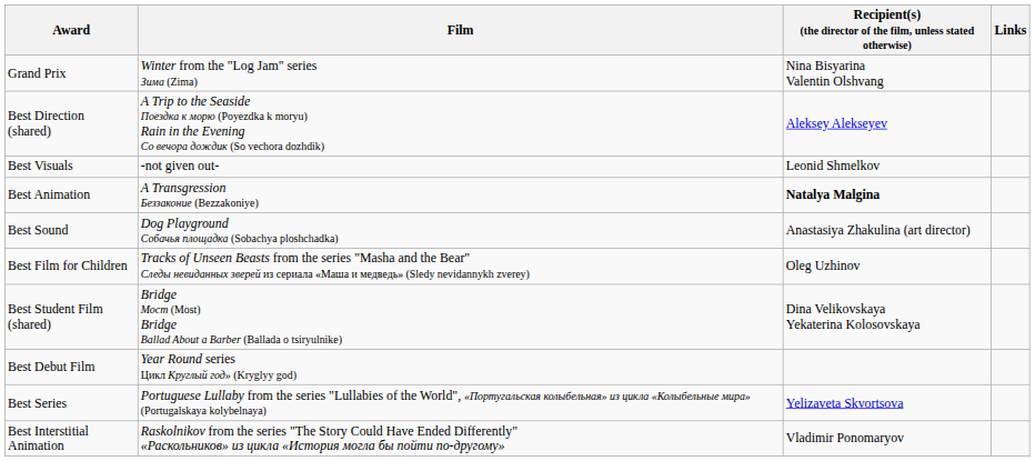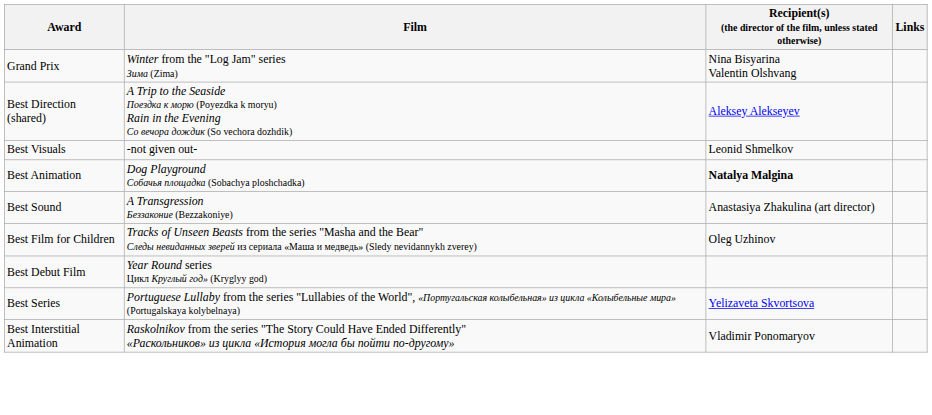Best Animation | Film: A Transgression Беззаконие (Bezzakoniye) -> Dog Playground Собачья площадка (Sobachya ploshchadka)
Best Sound | Film: Dog Playground Собачья площадка (Sobachya ploshchadka) -> A Transgression Беззаконие (Bezzakoniye)
- row: Best Student Film (shared) | Bridge Мост (Most) Bridge Ballad About a Barber (Ballada o tsiryulnike) | Dina Velikovskaya Yekaterina Kolosovskaya
